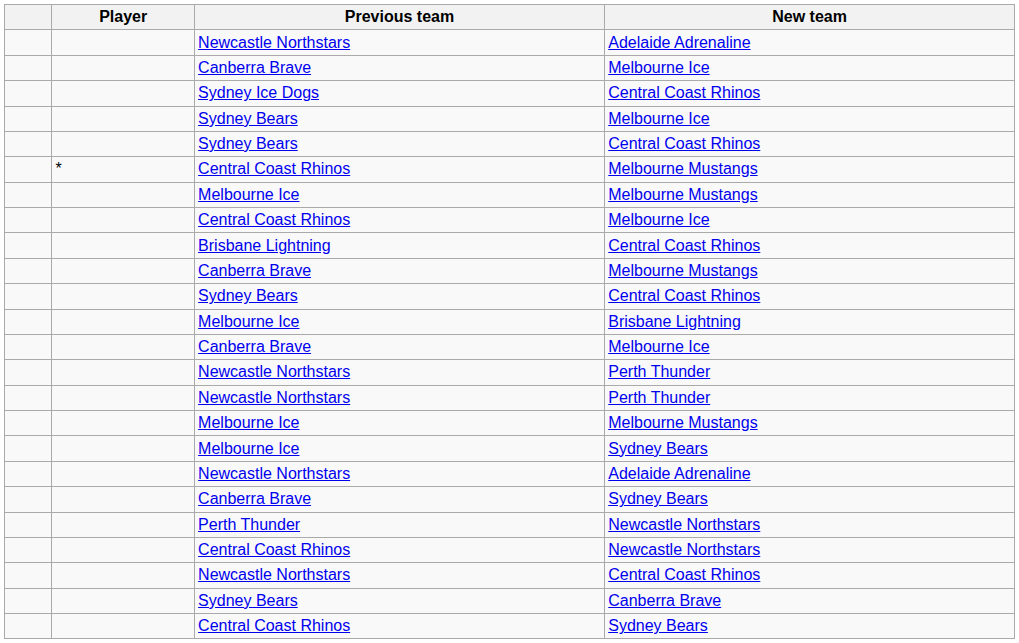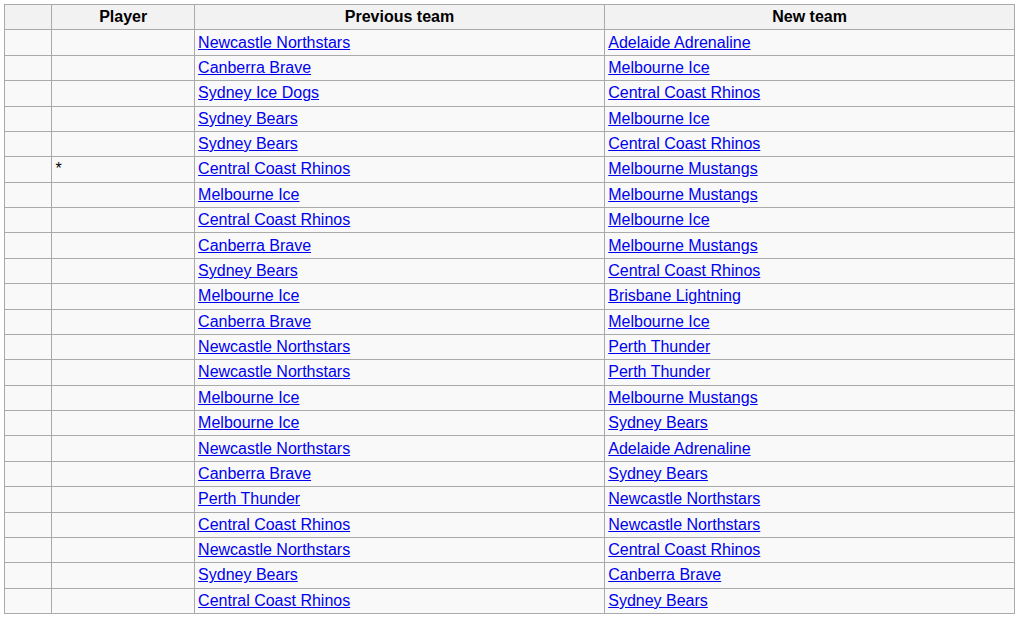- row: Brisbane Lightning | Central Coast Rhinos
